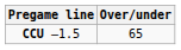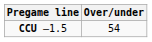CCU –1.5 | Over/under: 65 -> 54
